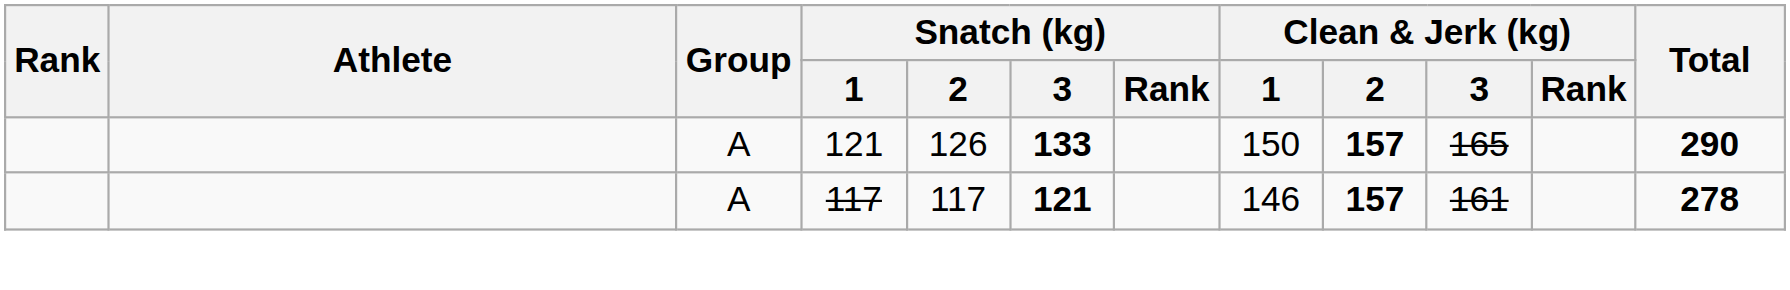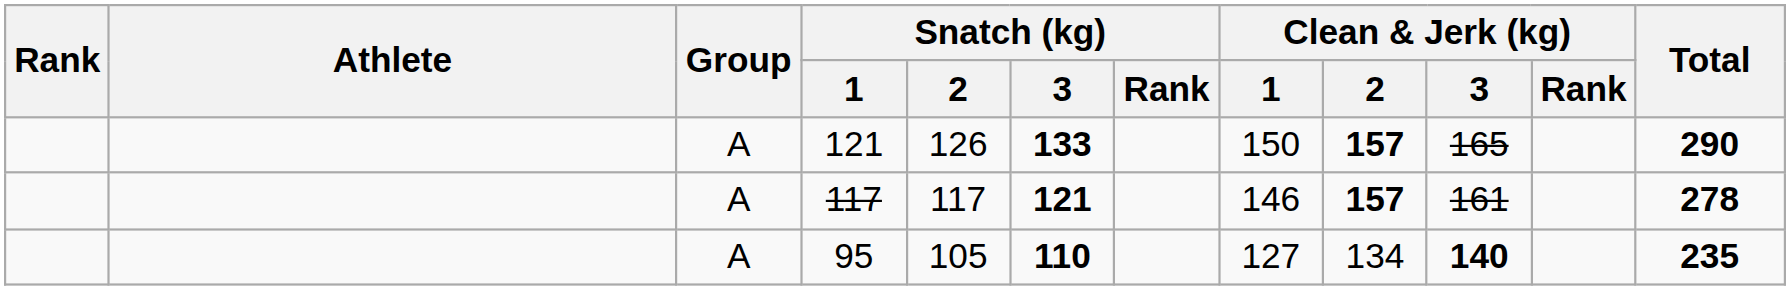+ row: A | 95 | 105 | 110 | 127 | 134 | 140 | 235
